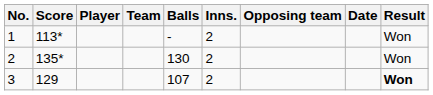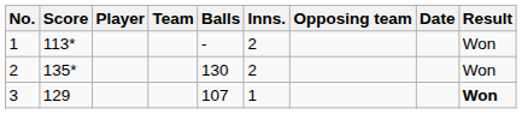3 | Inns.: 2 -> 1
